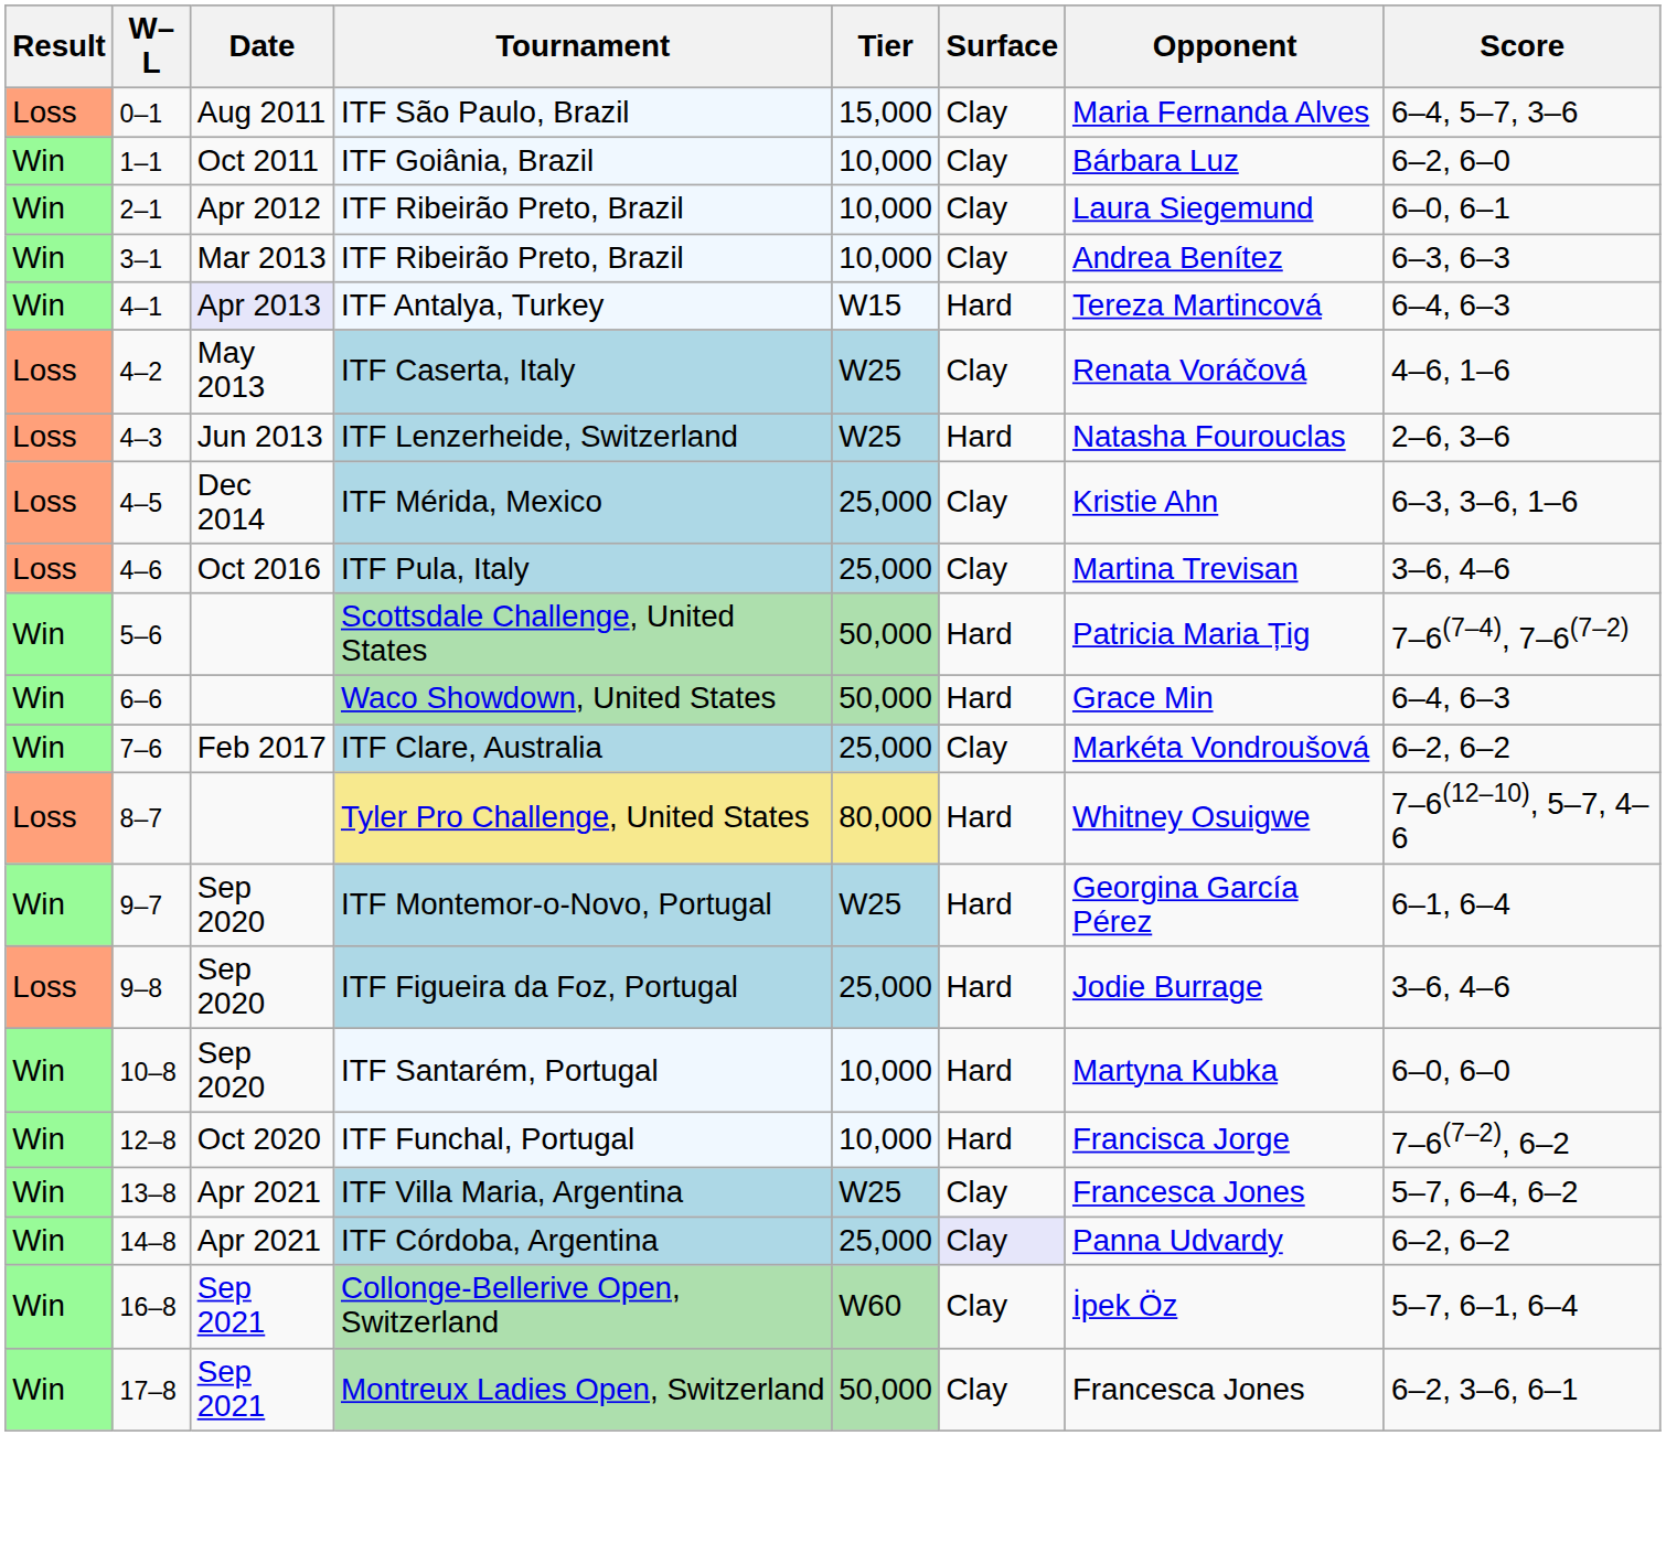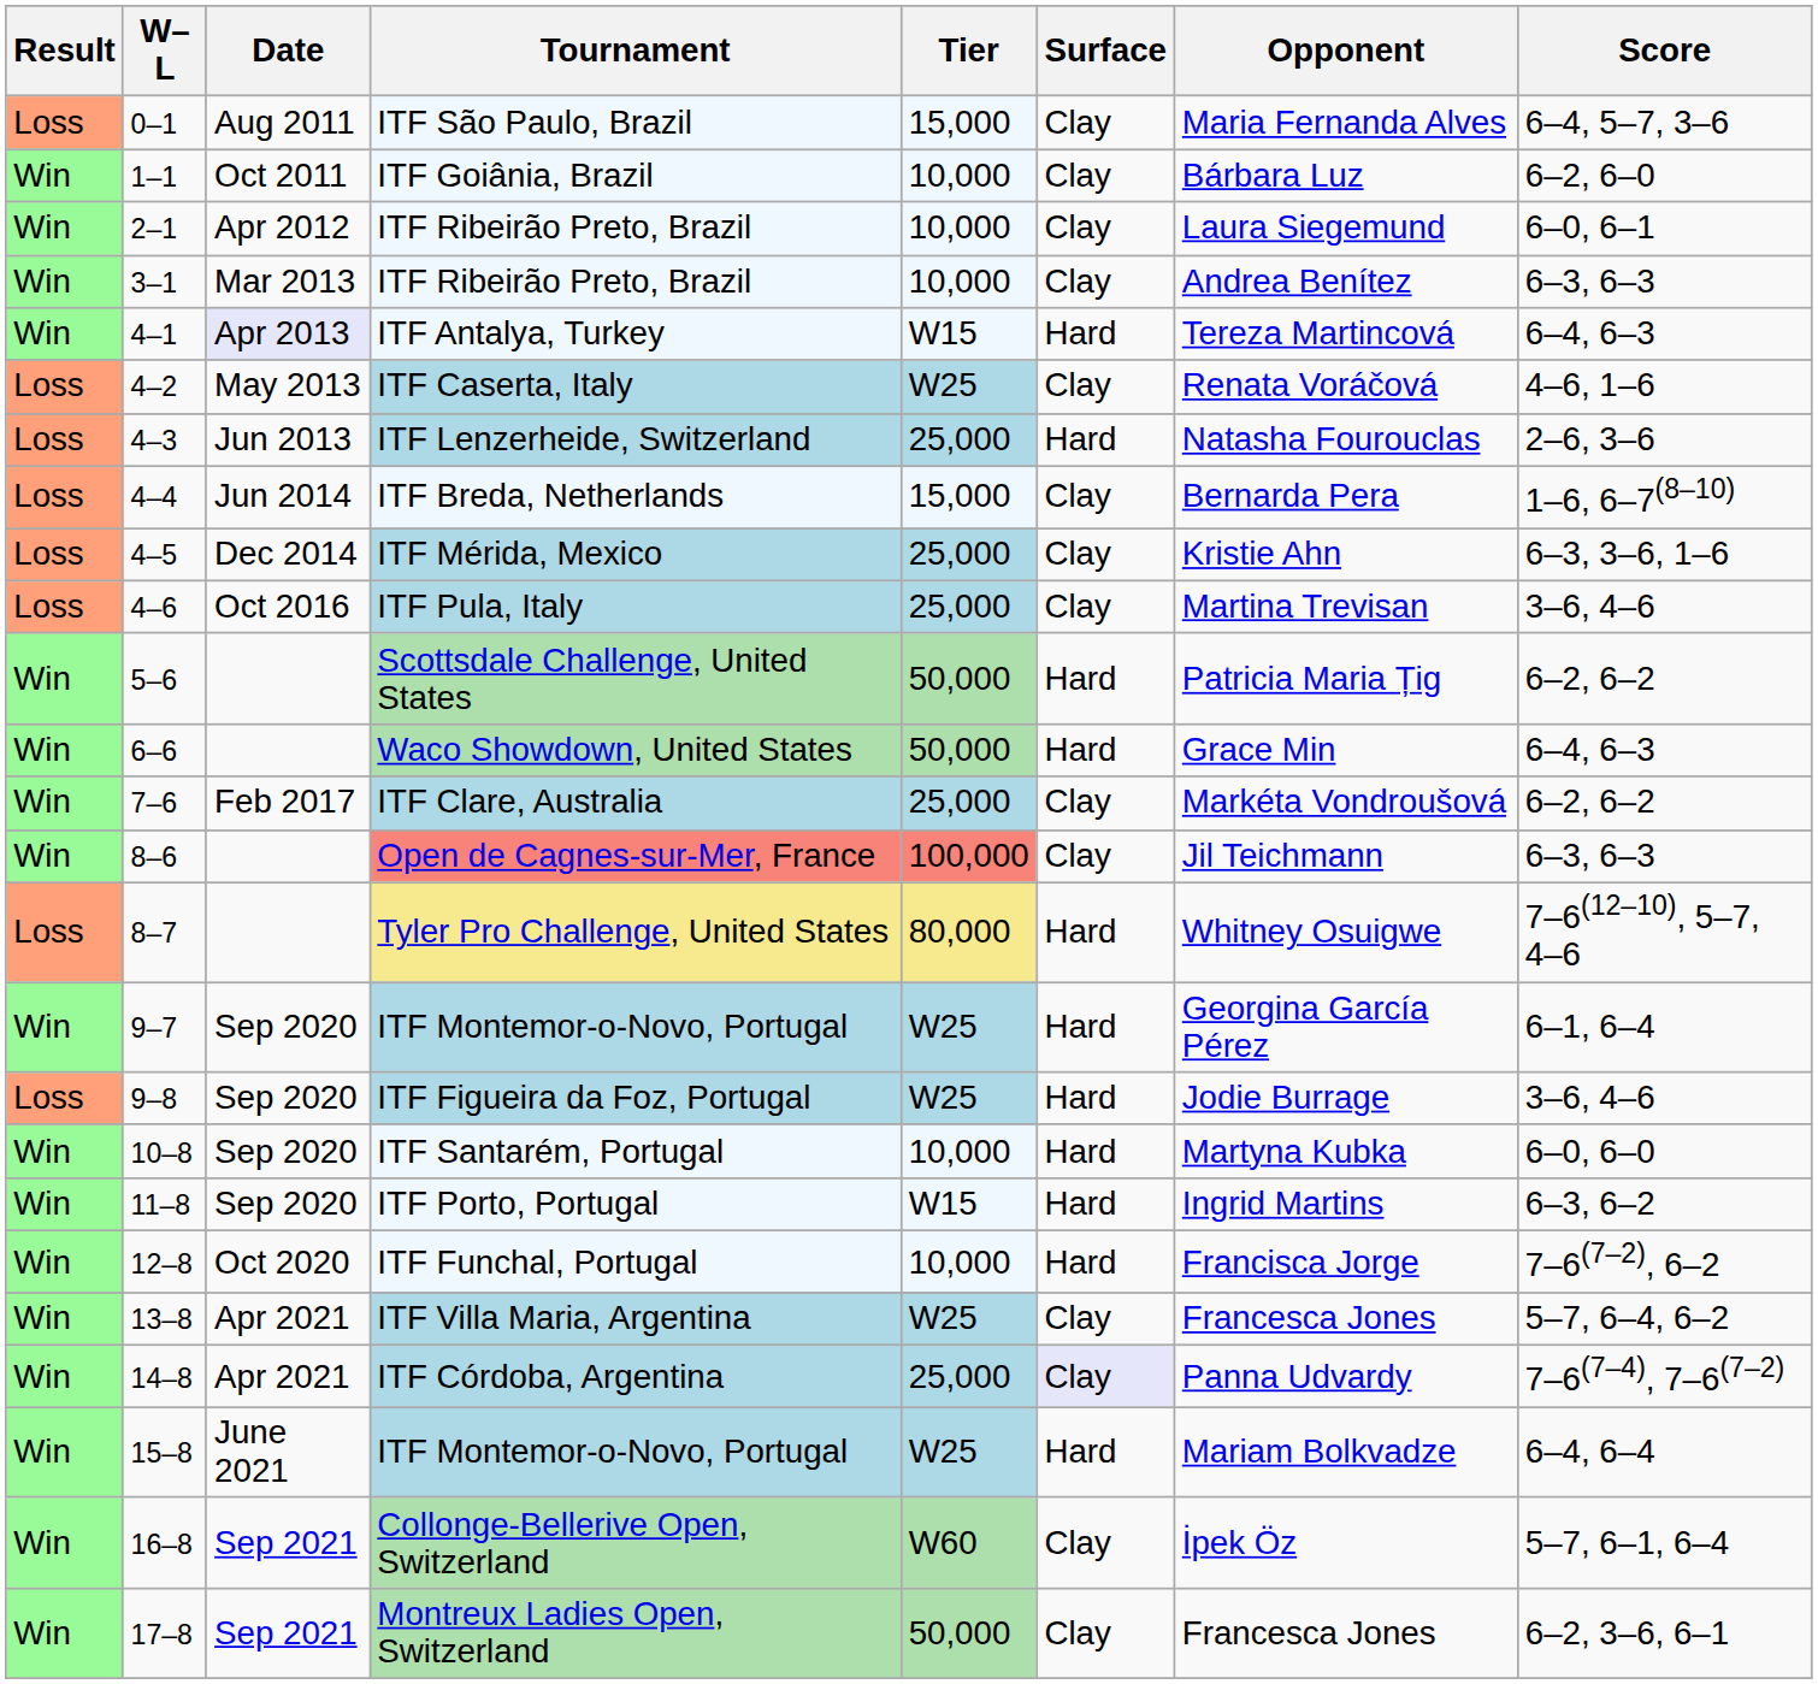ITF Lenzerheide, Switzerland | Tier: W25 -> 25,000
+ row: Loss | 4–4 | Jun 2014 | ITF Breda, Netherlands | 15,000 | Clay | Bernarda Pera | 1–6, 6–7(8–10)
Scottsdale Challenge, United States | Score: 7–6(7–4), 7–6(7–2) -> 6–2, 6–2
+ row: Win | 8–6 | Open de Cagnes-sur-Mer, France | 100,000 | Clay | Jil Teichmann | 6–3, 6–3
ITF Figueira da Foz, Portugal | Tier: 25,000 -> W25
+ row: Win | 11–8 | Sep 2020 | ITF Porto, Portugal | W15 | Hard | Ingrid Martins | 6–3, 6–2
ITF Córdoba, Argentina | Score: 6–2, 6–2 -> 7–6(7–4), 7–6(7–2)
+ row: Win | 15–8 | June 2021 | ITF Montemor-o-Novo, Portugal | W25 | Hard | Mariam Bolkvadze | 6–4, 6–4
